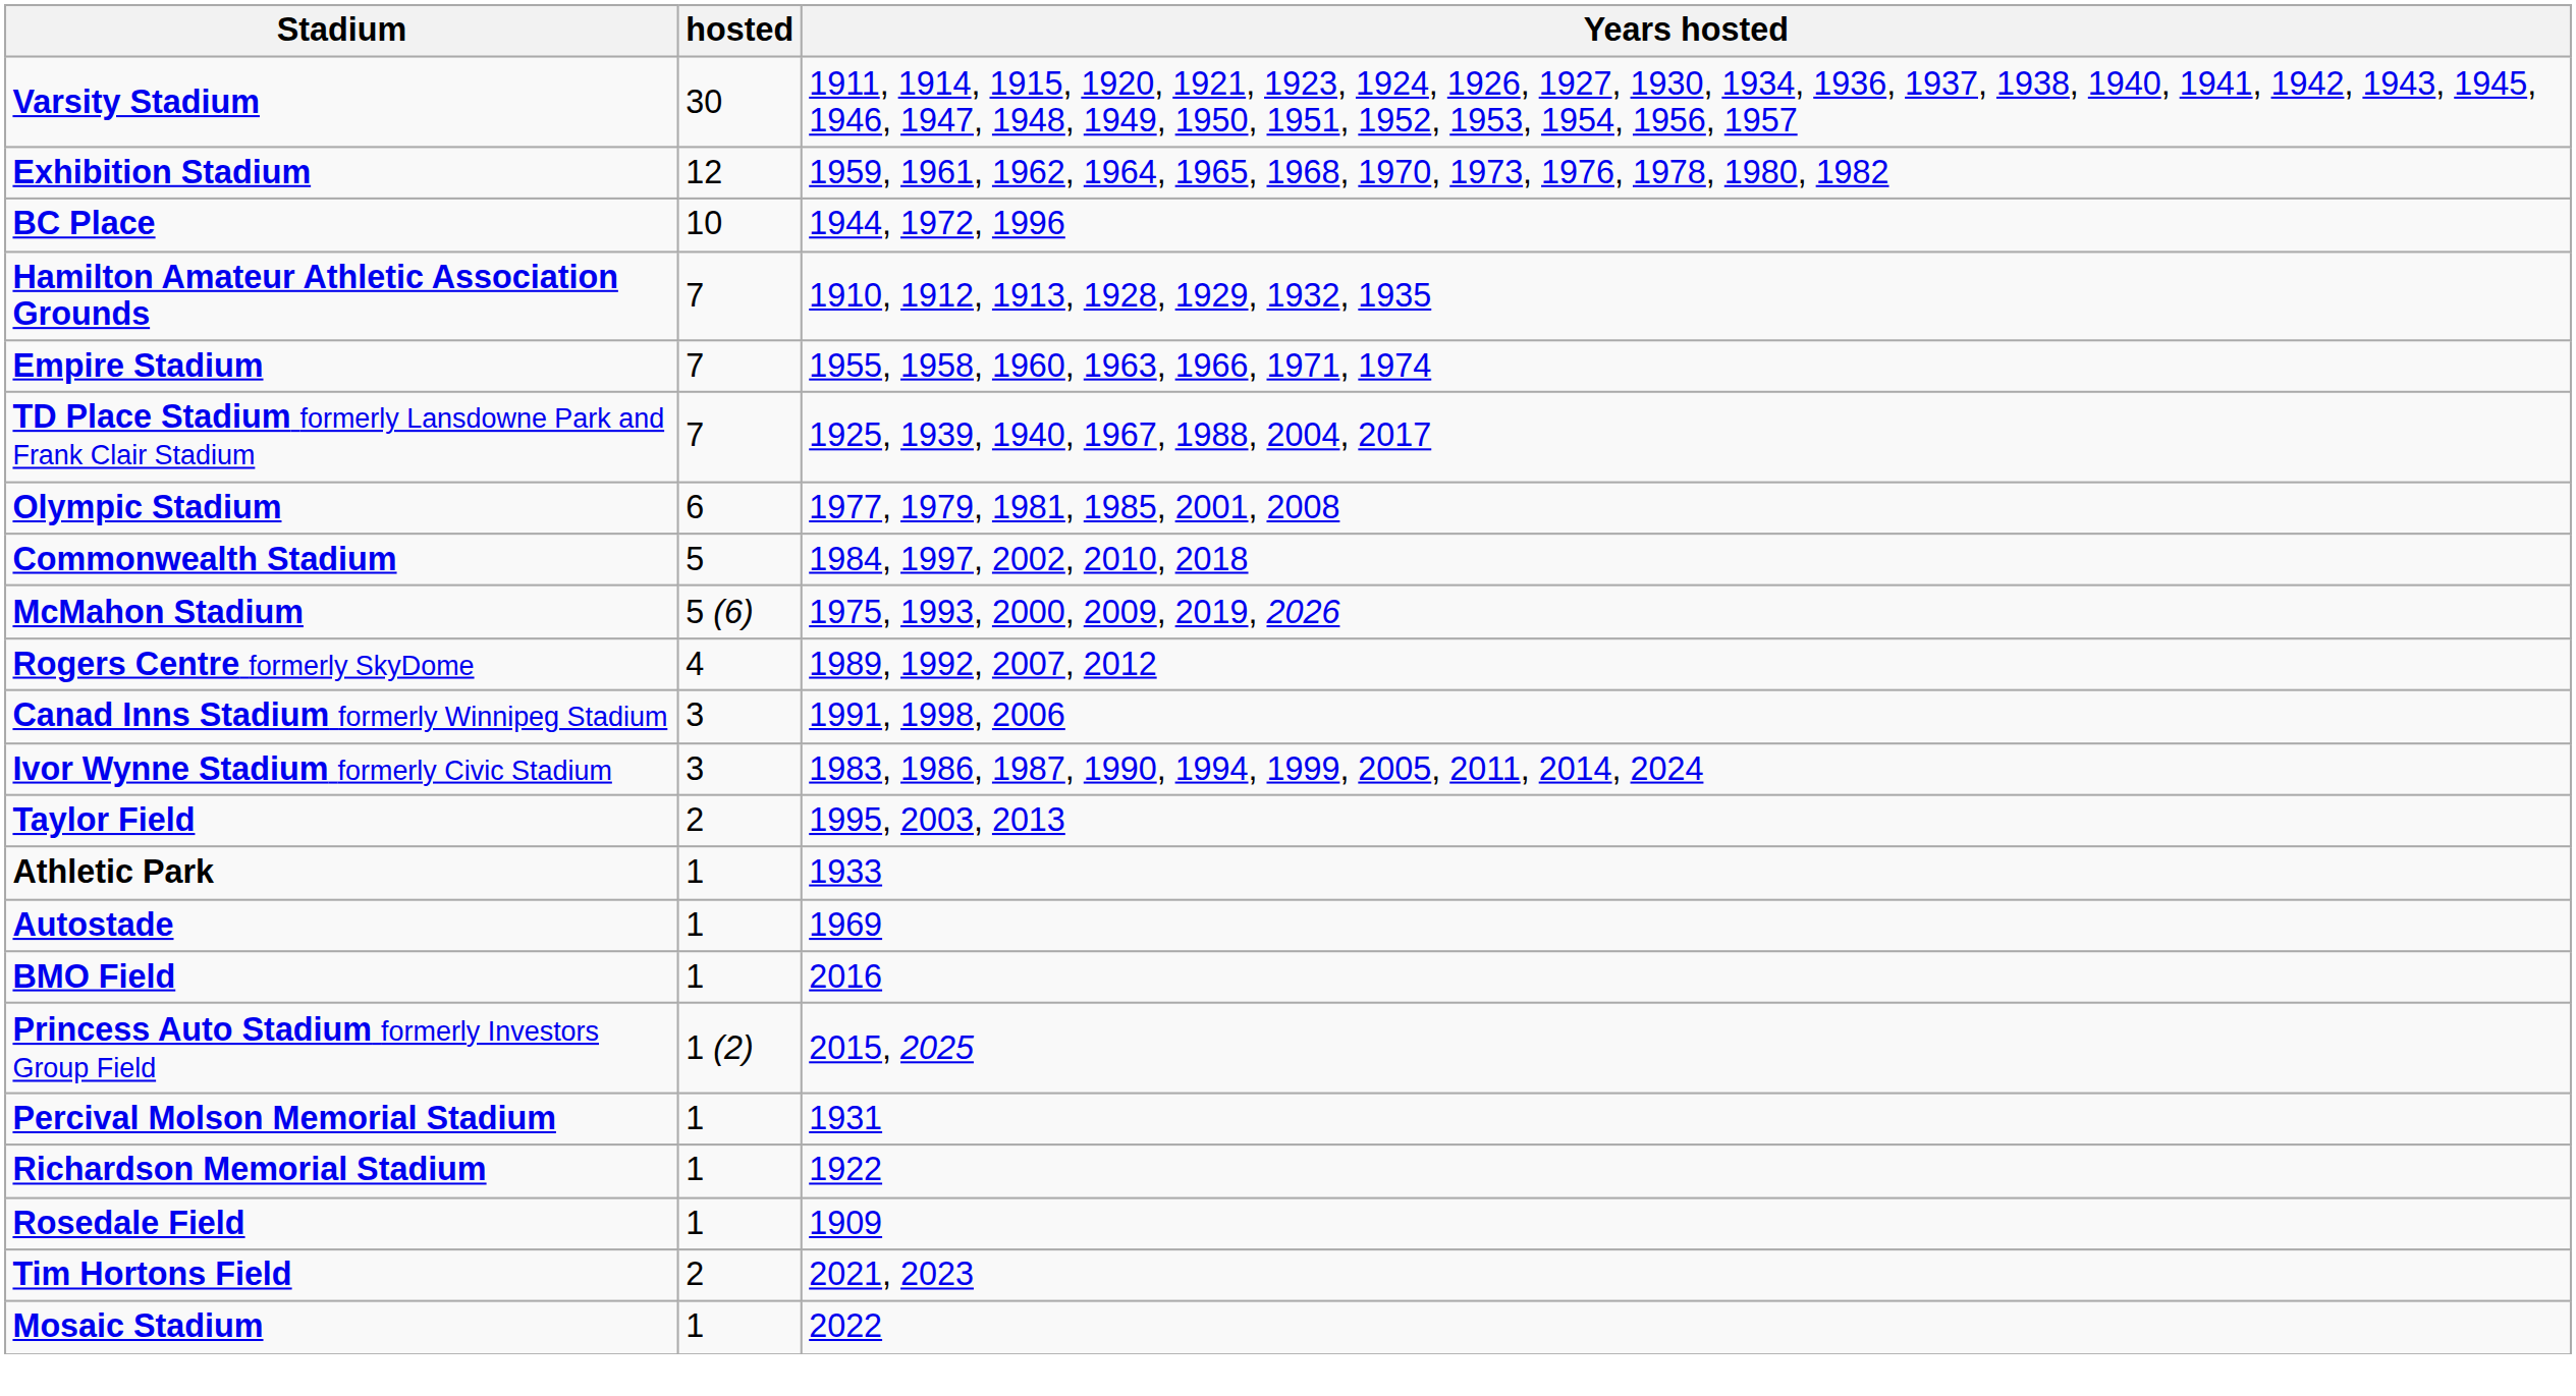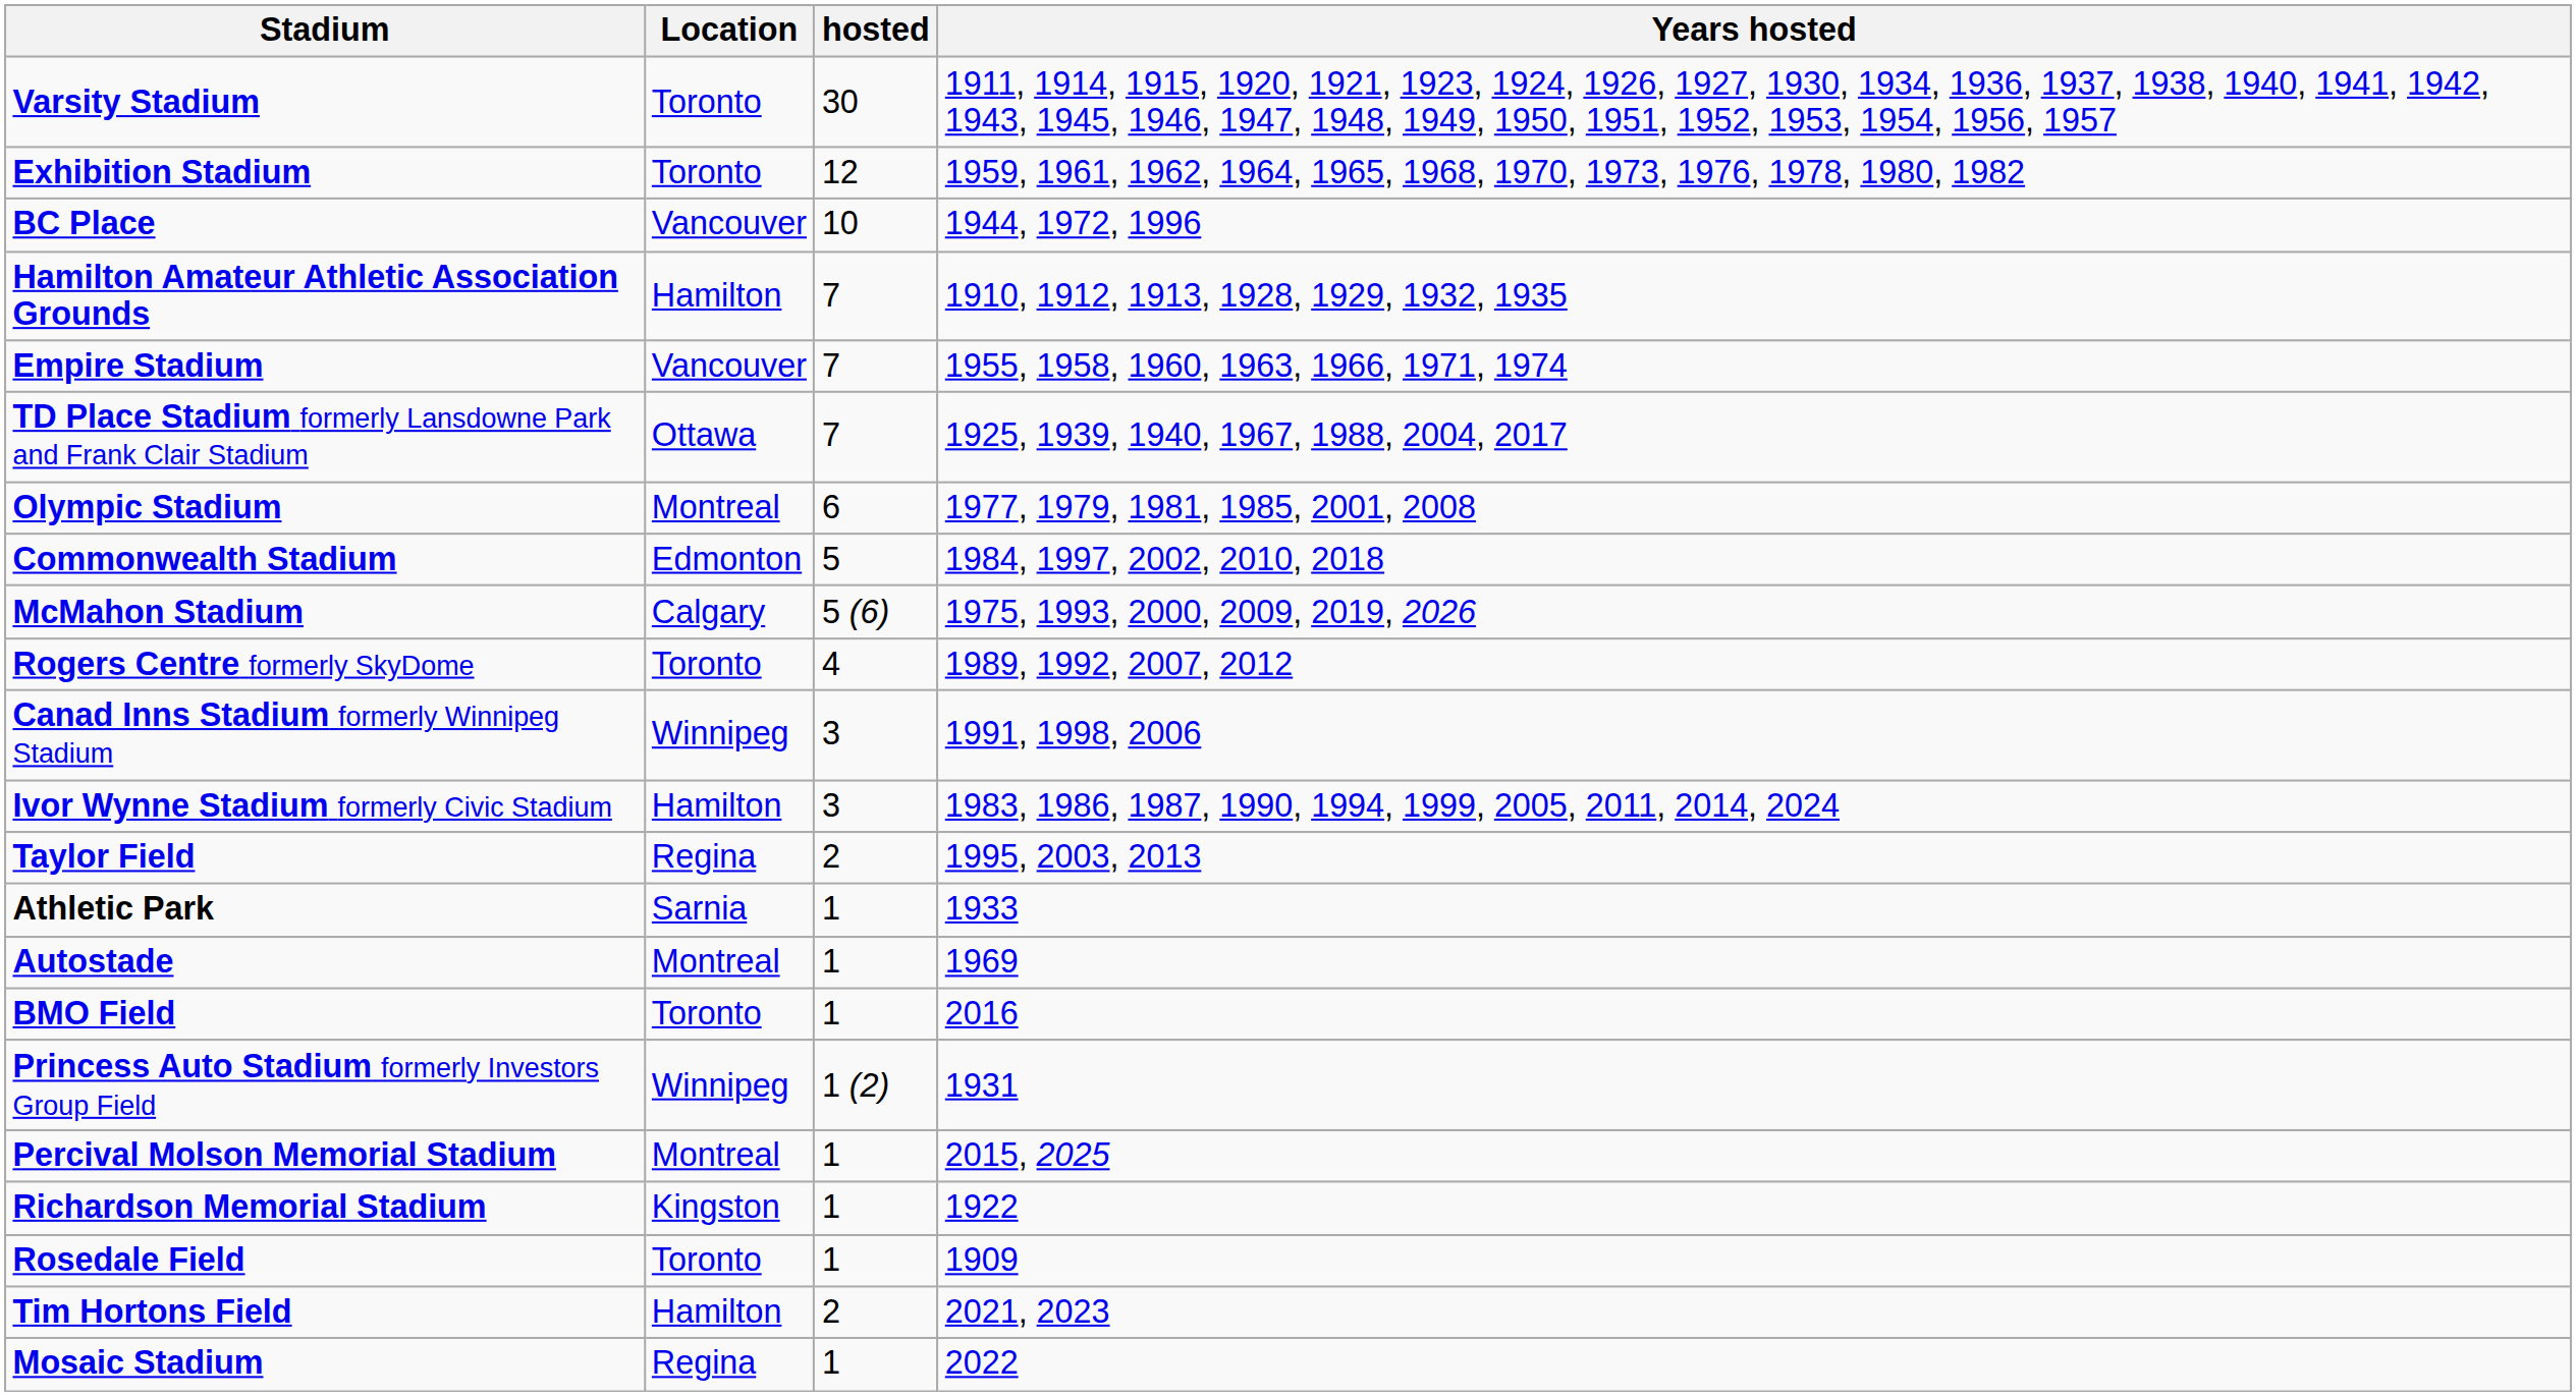+ column: Location | Toronto | Toronto | Vancouver | Hamilton | Vancouver | Ottawa | Montreal | Edmonton | Calgary | Toronto | Winnipeg | Hamilton | Regina | Sarnia | Montreal | Toronto | Winnipeg | Montreal | Kingston | Toronto | Hamilton | Regina
Princess Auto Stadium formerly Investors Group Field | Years hosted: 2015, 2025 -> 1931
Percival Molson Memorial Stadium | Years hosted: 1931 -> 2015, 2025
